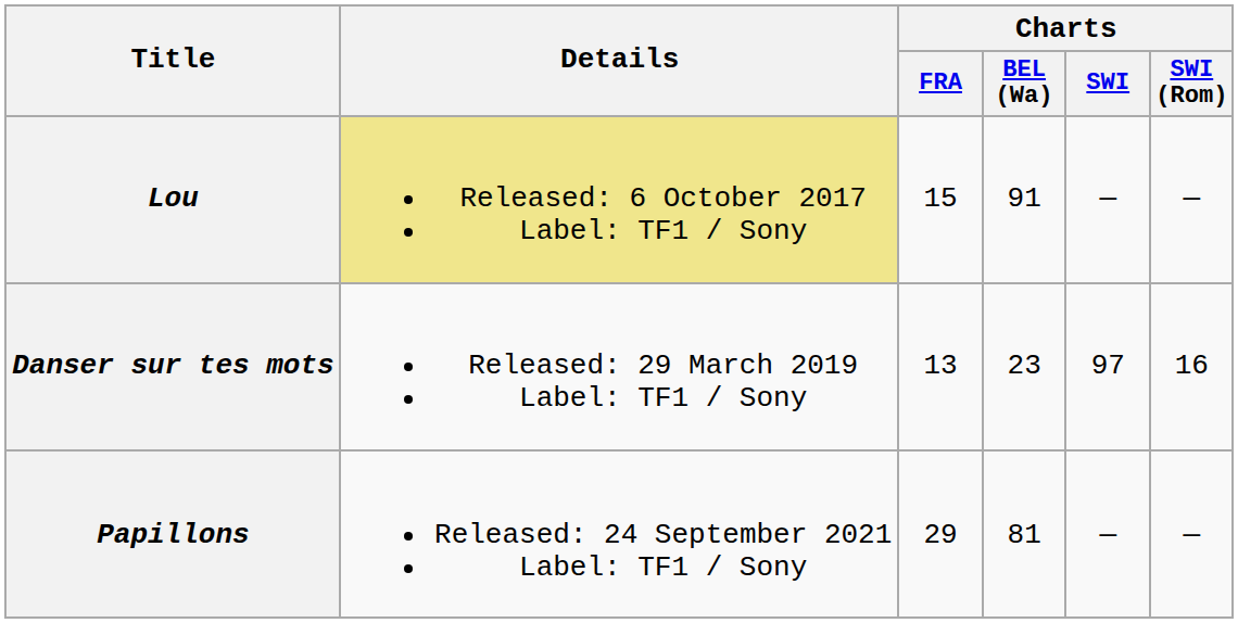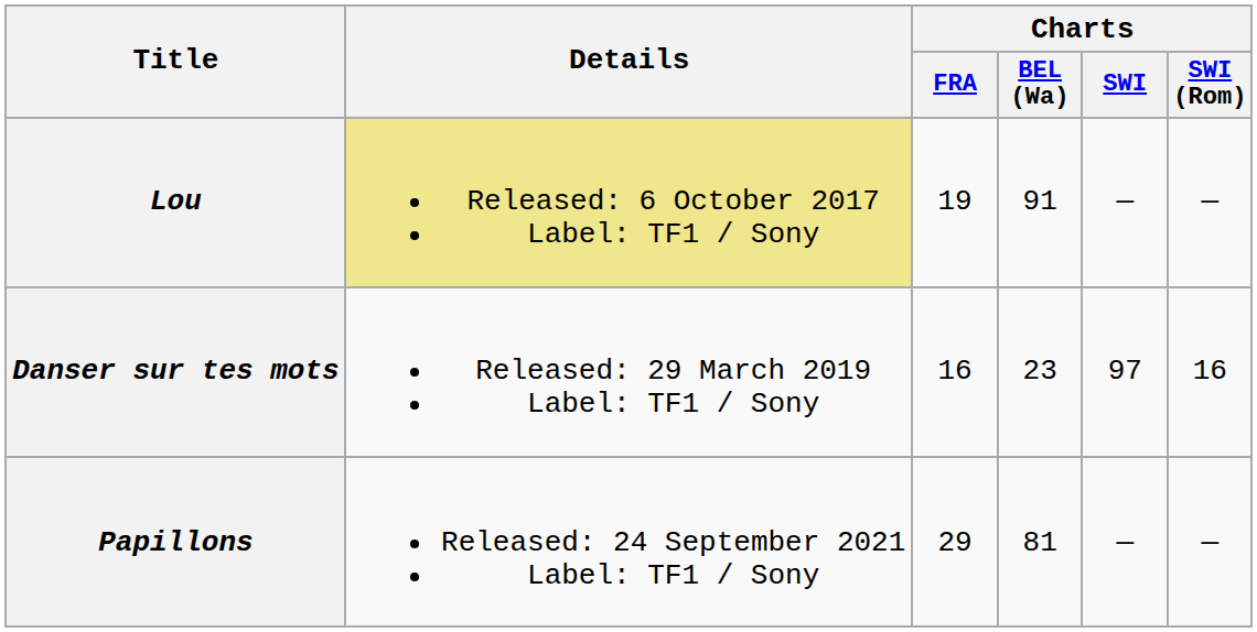Lou | Charts / FRA: 15 -> 19
Danser sur tes mots | Charts / FRA: 13 -> 16
